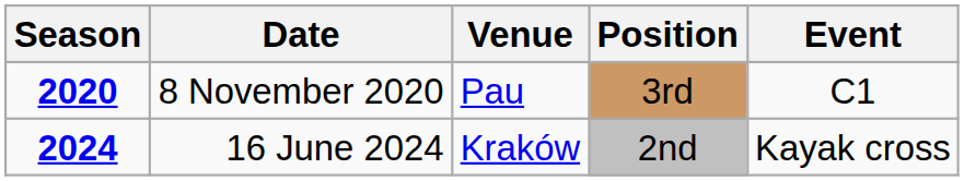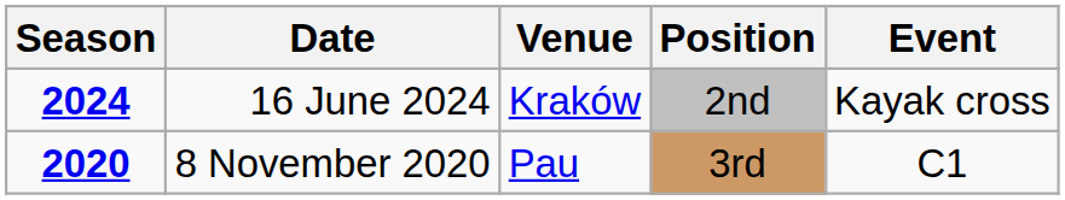rows swapped: 8 November 2020 <-> 16 June 2024
